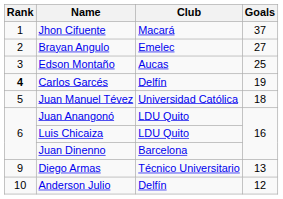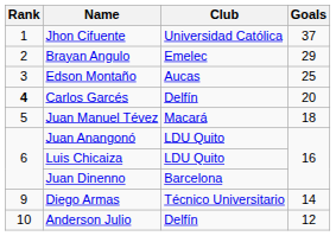Jhon Cifuente | Club: Macará -> Universidad Católica
Brayan Angulo | Goals: 27 -> 29
Carlos Garcés | Goals: 19 -> 20
Juan Manuel Tévez | Club: Universidad Católica -> Macará
Diego Armas | Goals: 13 -> 14
